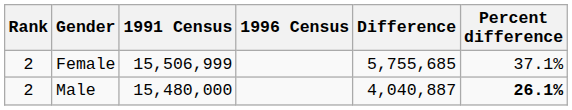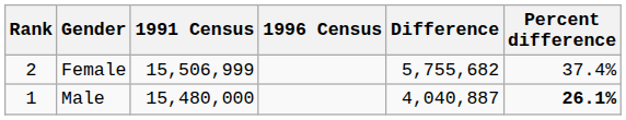Female | Difference: 5,755,685 -> 5,755,682
Female | Percent difference: 37.1% -> 37.4%
Male | Rank: 2 -> 1
